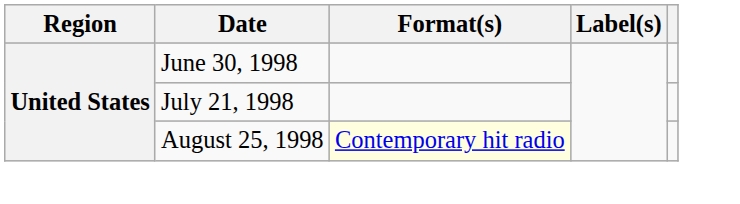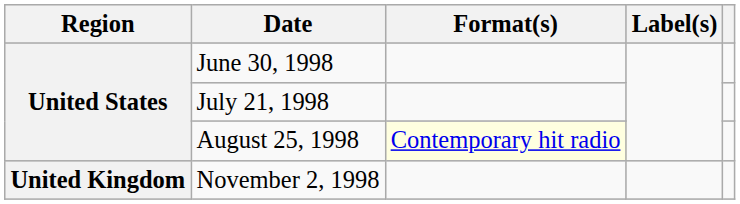+ row: United Kingdom | November 2, 1998
